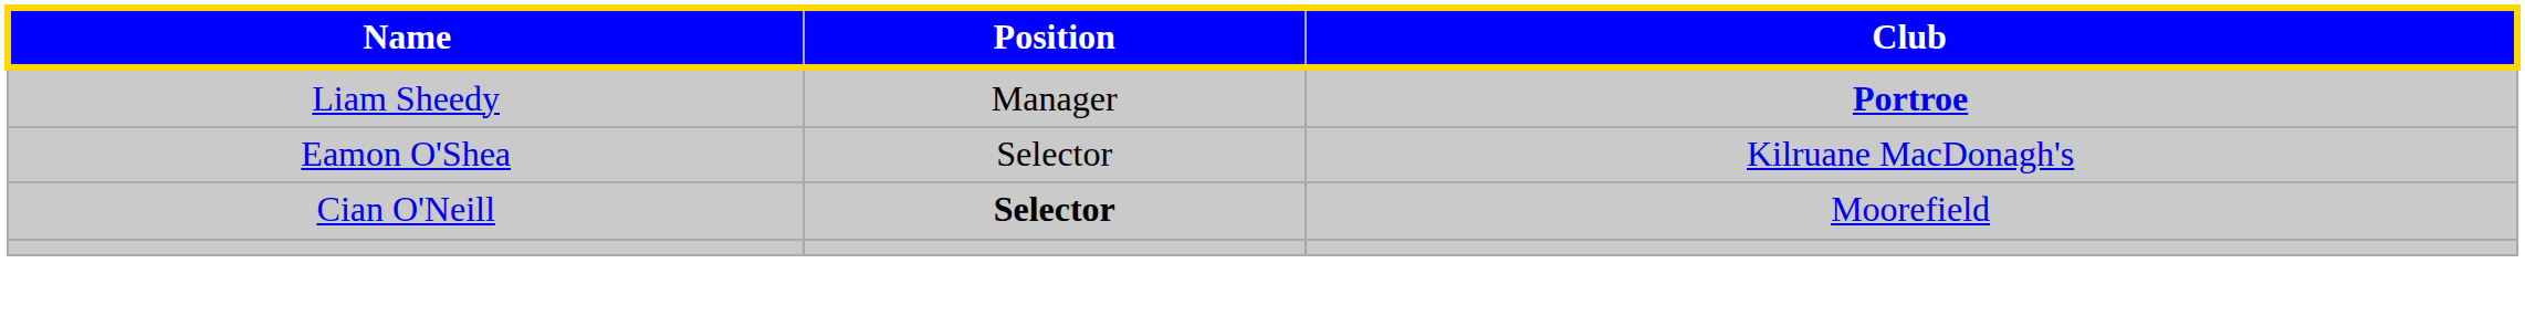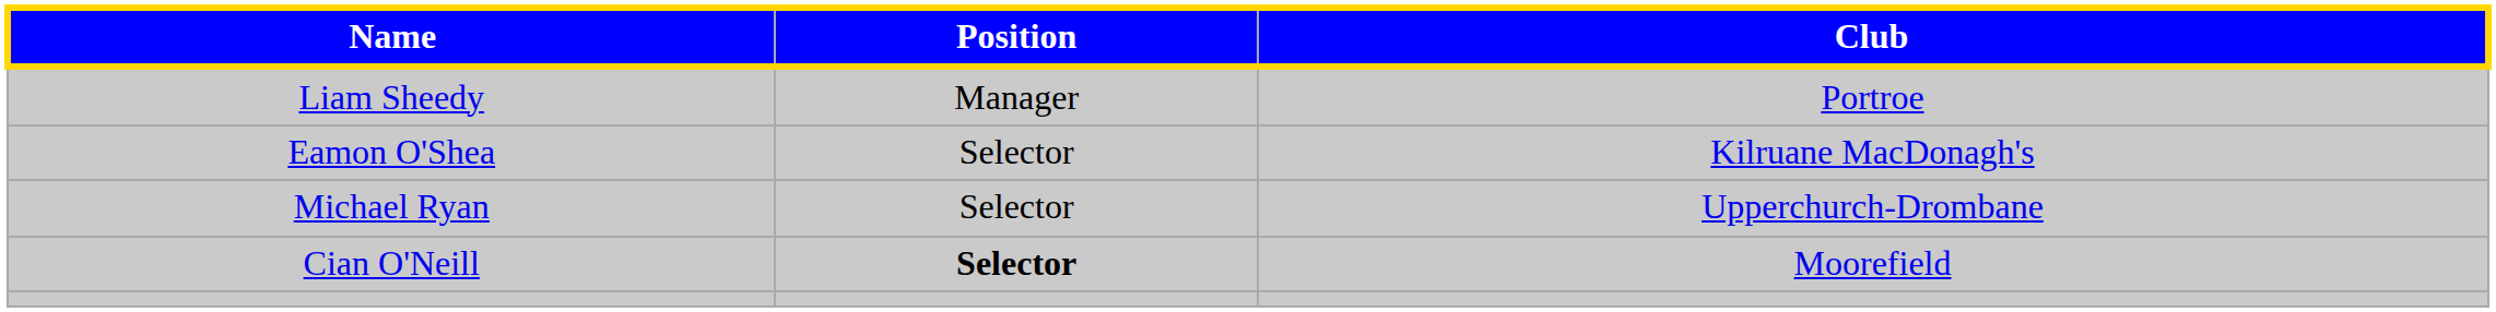Liam Sheedy | Club: bold -> normal
+ row: Michael Ryan | Selector | Upperchurch-Drombane
